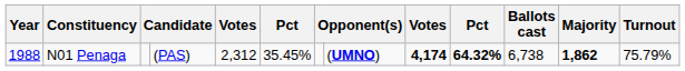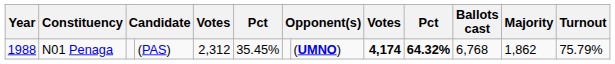N01 Penaga | Ballots cast: 6,738 -> 6,768
N01 Penaga | Majority: bold -> normal
